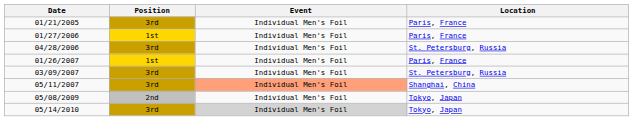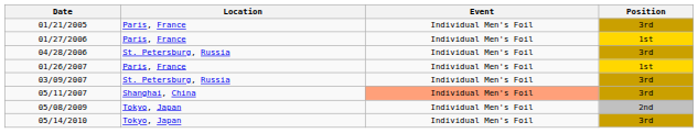columns swapped: Location <-> Position
05/14/2010 | Event: lightgrey background -> no background
